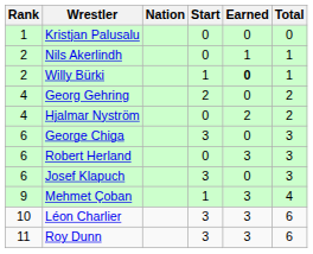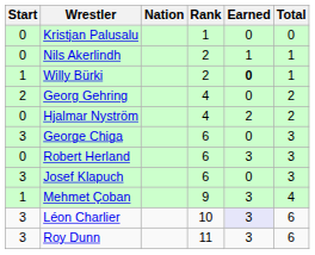columns swapped: Rank <-> Start
Léon Charlier | Earned: no background -> lavender background
